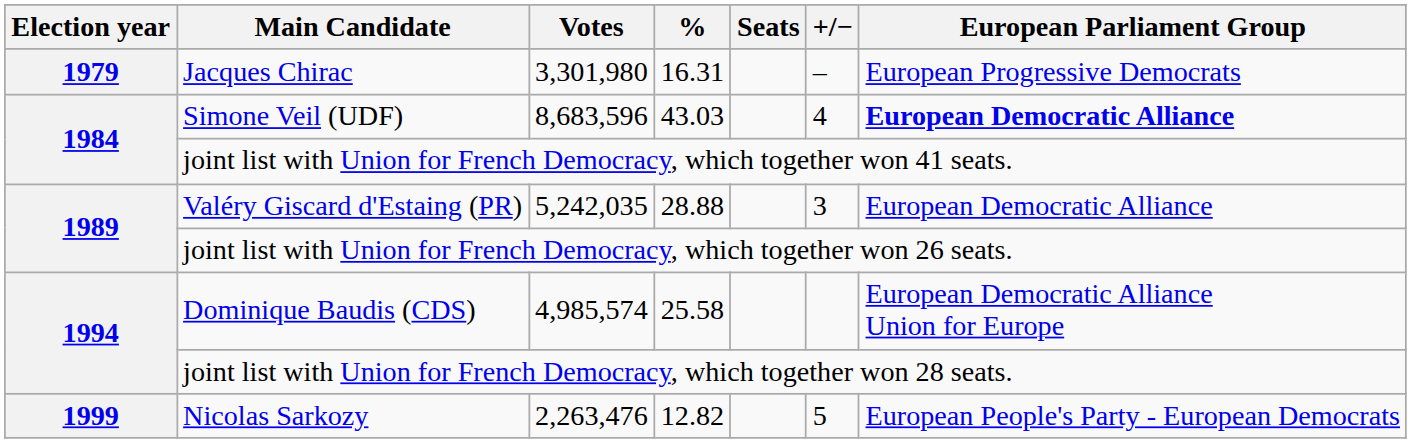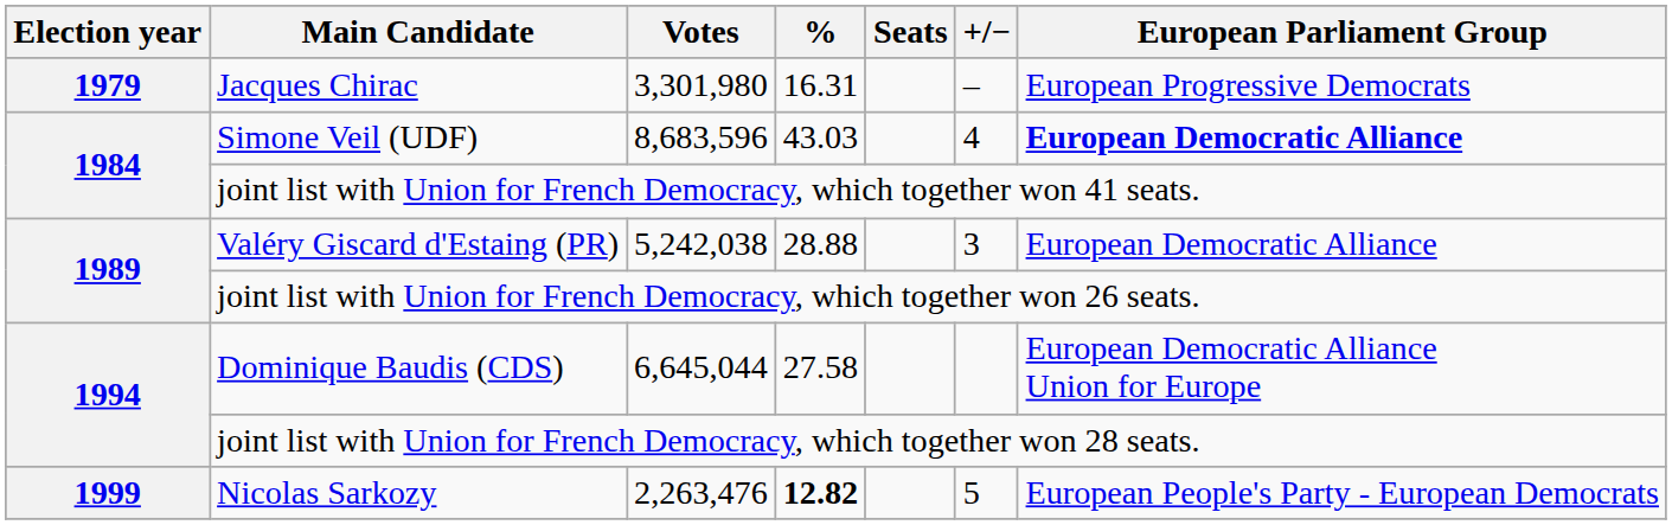Valéry Giscard d'Estaing (PR) | Votes: 5,242,035 -> 5,242,038
Dominique Baudis (CDS) | Votes: 4,985,574 -> 6,645,044
Dominique Baudis (CDS) | %: 25.58 -> 27.58
Nicolas Sarkozy | %: normal -> bold
